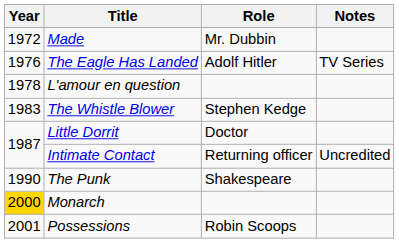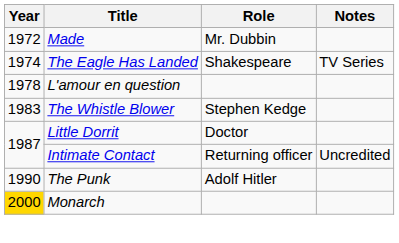The Eagle Has Landed | Year: 1976 -> 1974
The Eagle Has Landed | Role: Adolf Hitler -> Shakespeare
The Punk | Role: Shakespeare -> Adolf Hitler
- row: 2001 | Possessions | Robin Scoops
